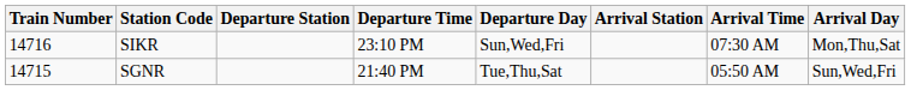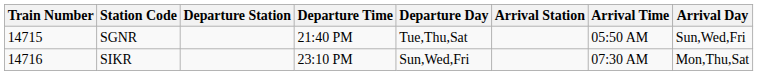rows swapped: SGNR <-> SIKR
